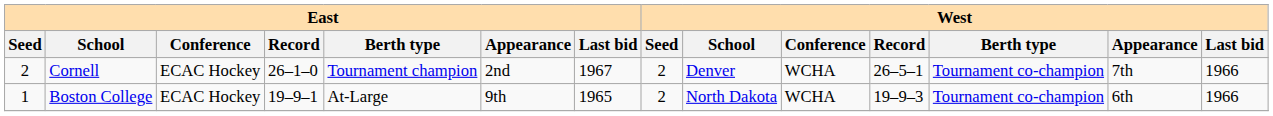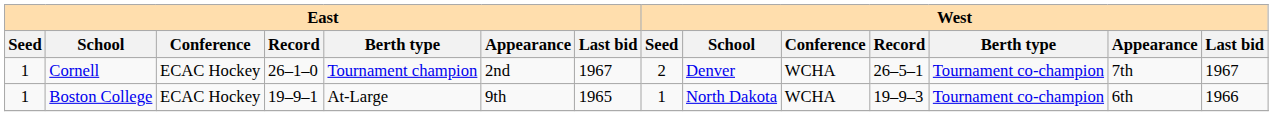Cornell | East / Seed: 2 -> 1
Cornell | West / Last bid: 1966 -> 1967
Boston College | West / Seed: 2 -> 1
